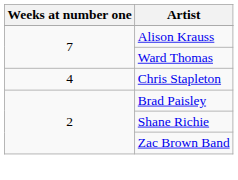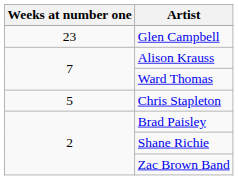+ row: 23 | Glen Campbell
Chris Stapleton | Weeks at number one: 4 -> 5
